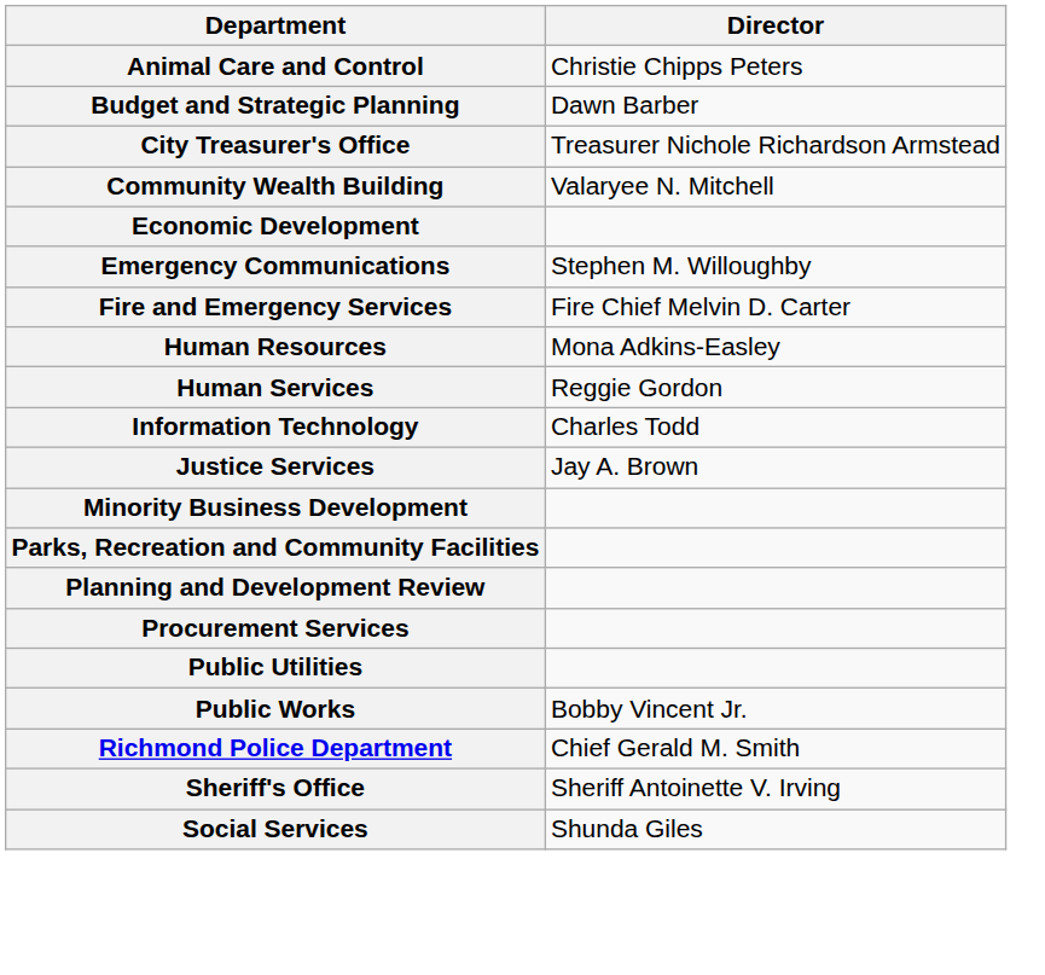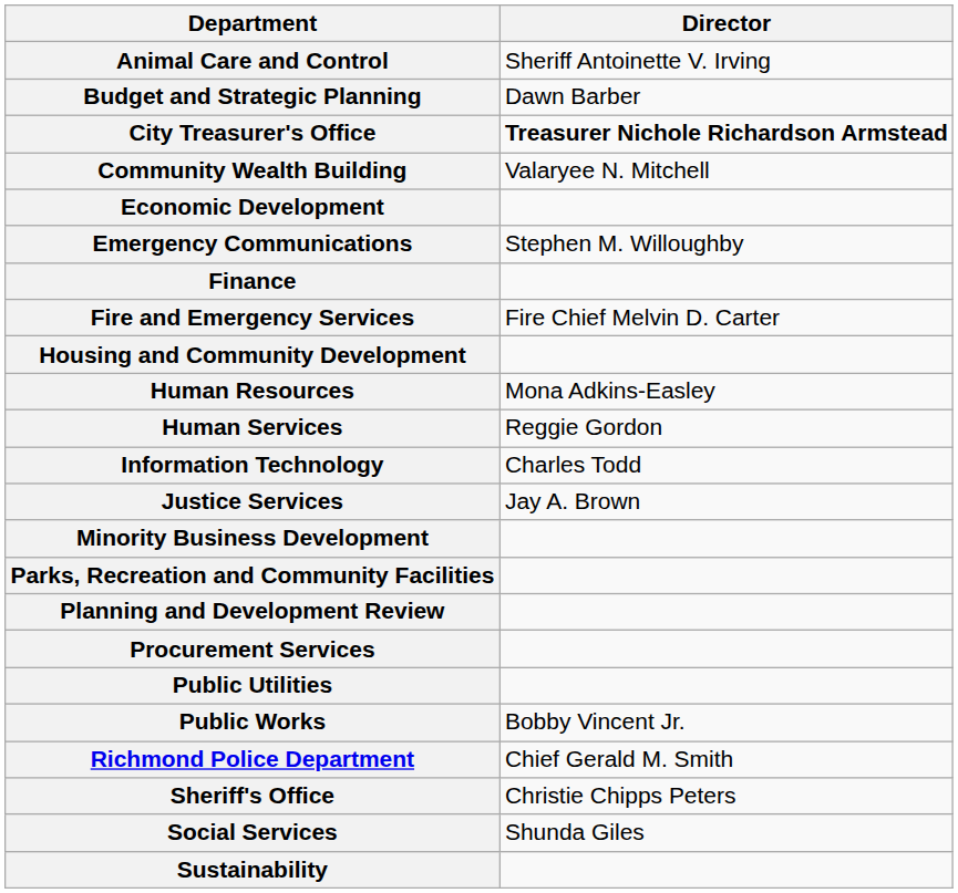Animal Care and Control | Director: Christie Chipps Peters -> Sheriff Antoinette V. Irving
City Treasurer's Office | Director: normal -> bold
+ row: Finance
+ row: Housing and Community Development
Sheriff's Office | Director: Sheriff Antoinette V. Irving -> Christie Chipps Peters
+ row: Sustainability
